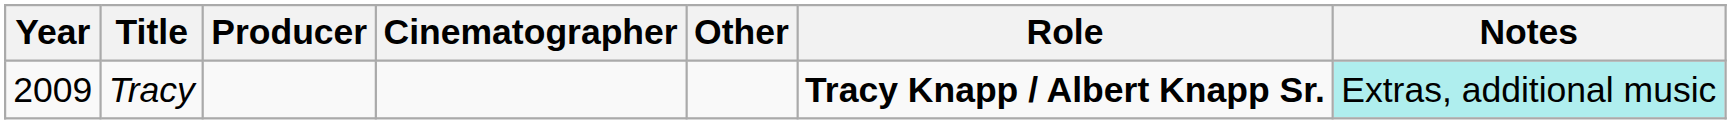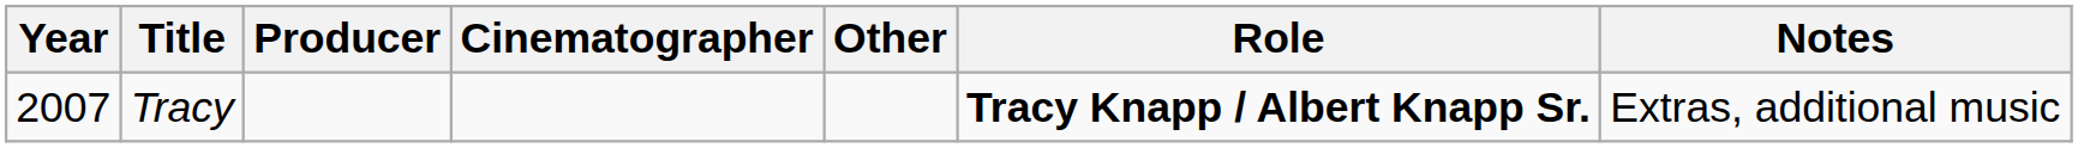Tracy | Year: 2009 -> 2007
Tracy | Notes: paleturquoise background -> no background
